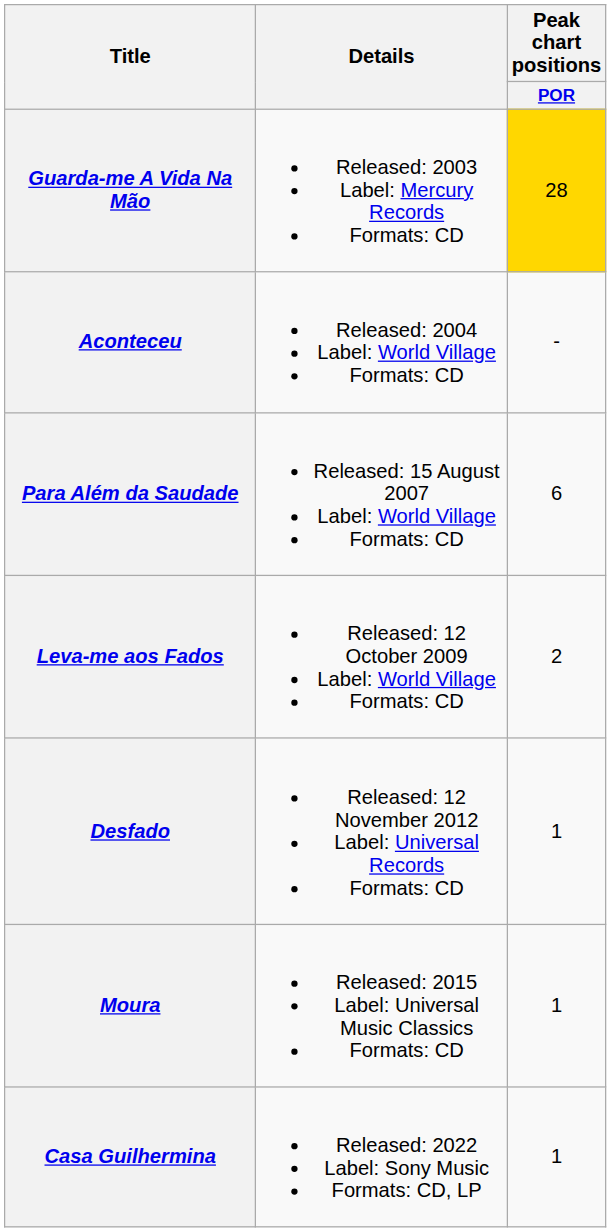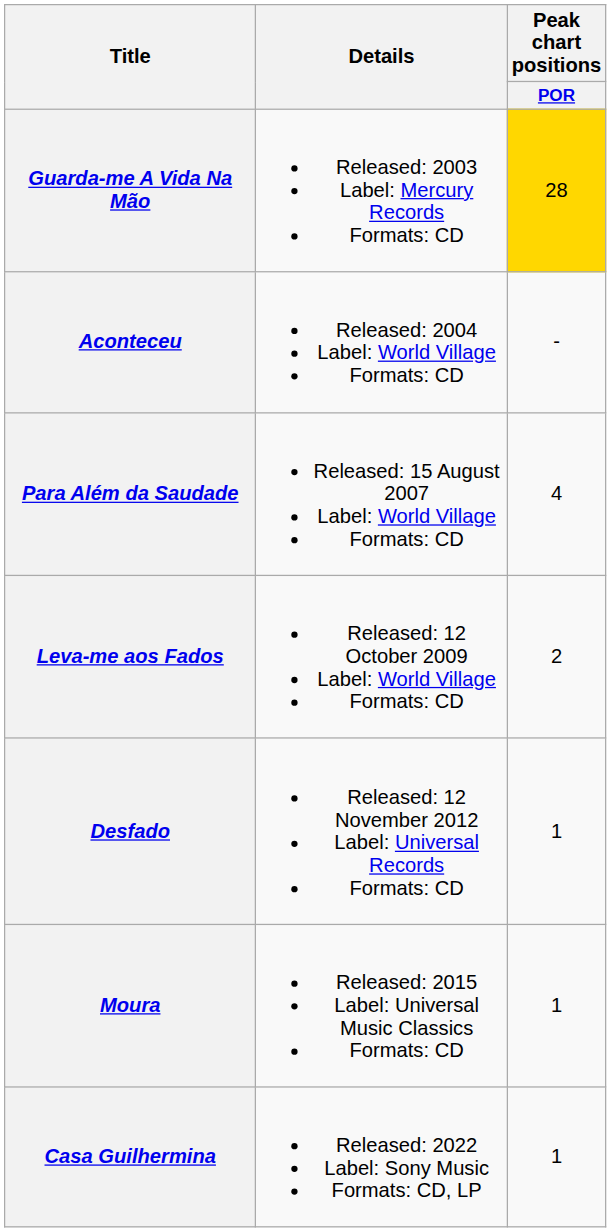Para Além da Saudade | Peak chart positions / POR: 6 -> 4
